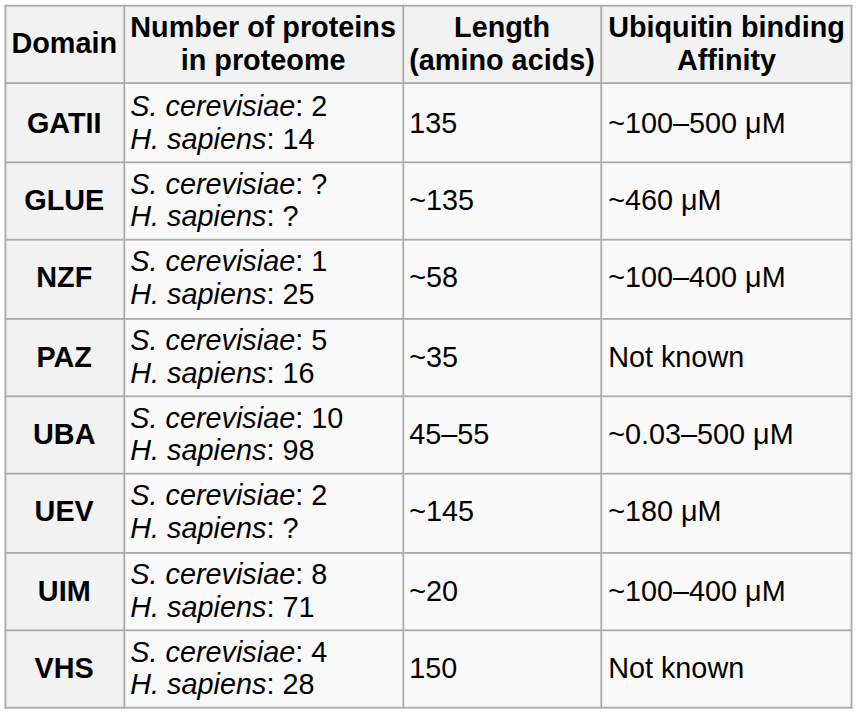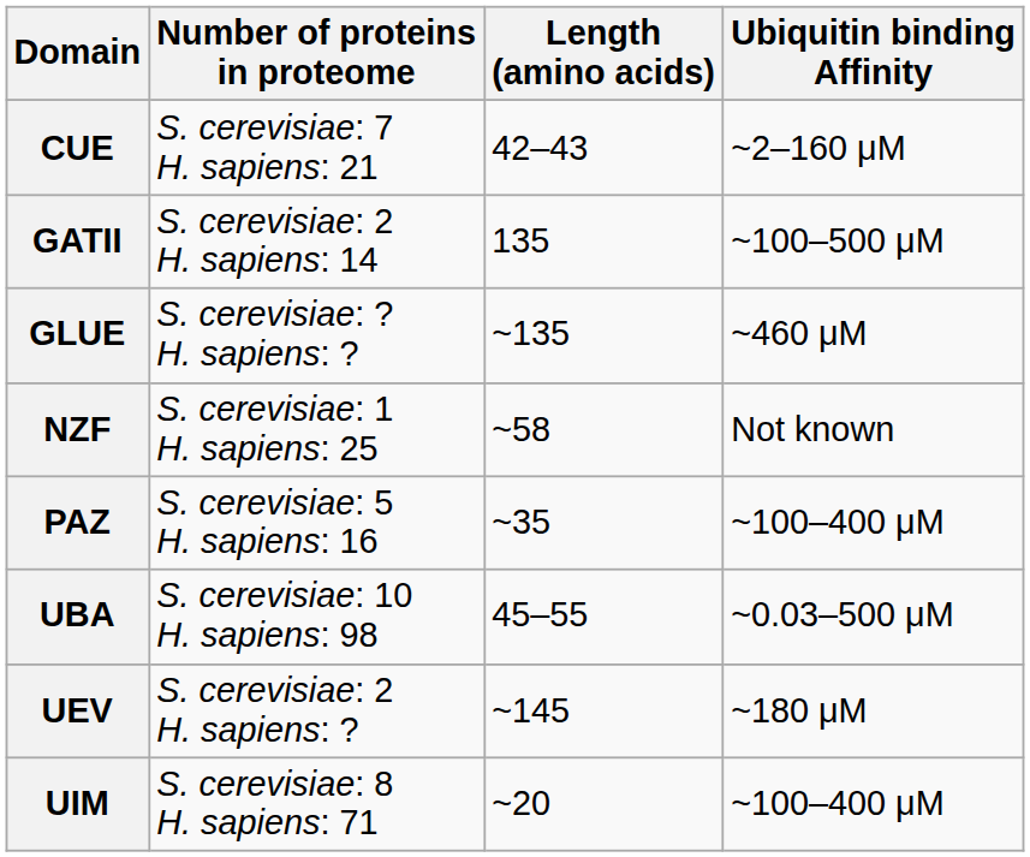+ row: CUE | S. cerevisiae: 7 H. sapiens: 21 | 42–43 | ~2–160 μM
NZF | Ubiquitin binding Affinity: ~100–400 μM -> Not known
PAZ | Ubiquitin binding Affinity: Not known -> ~100–400 μM
- row: VHS | S. cerevisiae: 4 H. sapiens: 28 | 150 | Not known
